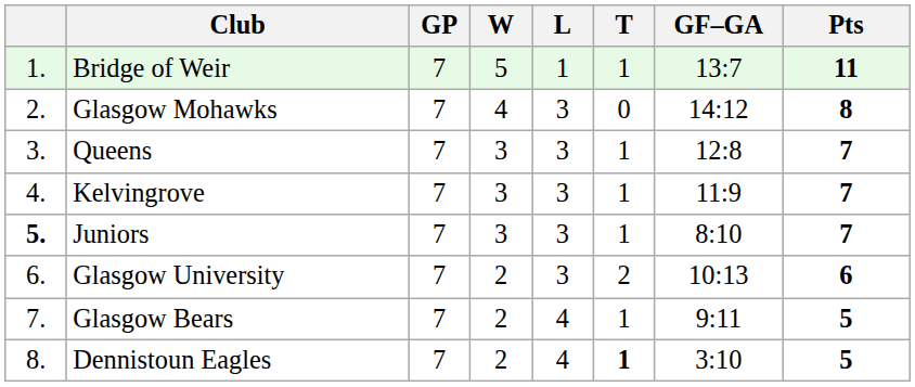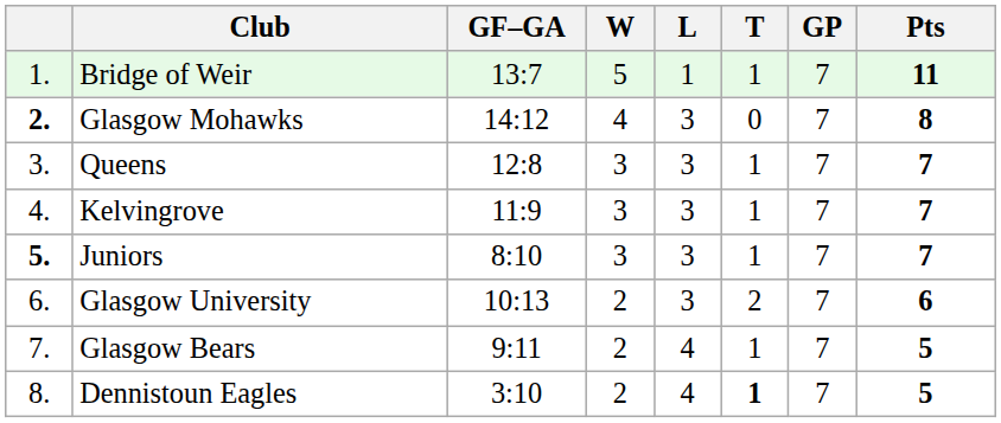columns swapped: GP <-> GF–GA
Glasgow Mohawks | column 1: normal -> bold
